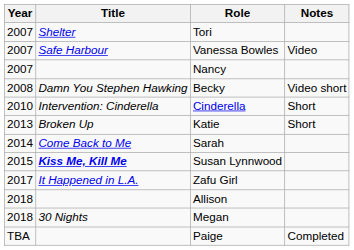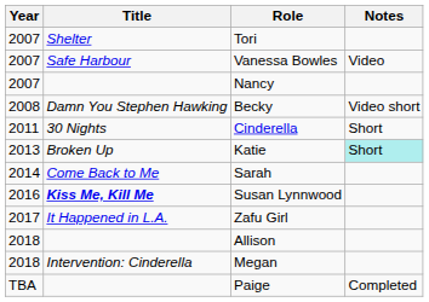Cinderella | Year: 2010 -> 2011
Cinderella | Title: Intervention: Cinderella -> 30 Nights
Katie | Notes: no background -> paleturquoise background
Susan Lynnwood | Year: 2015 -> 2016
Megan | Title: 30 Nights -> Intervention: Cinderella
